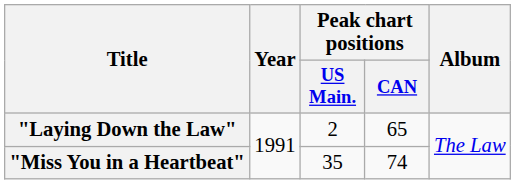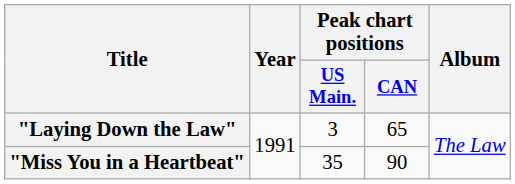"Laying Down the Law" | Peak chart positions / US Main.: 2 -> 3
"Miss You in a Heartbeat" | Peak chart positions / CAN: 74 -> 90
